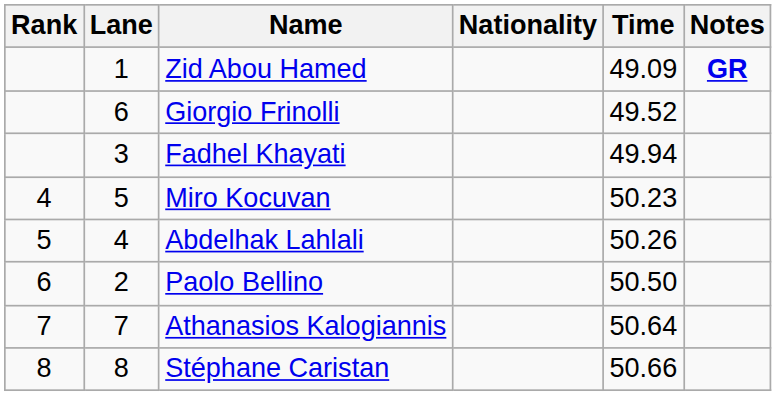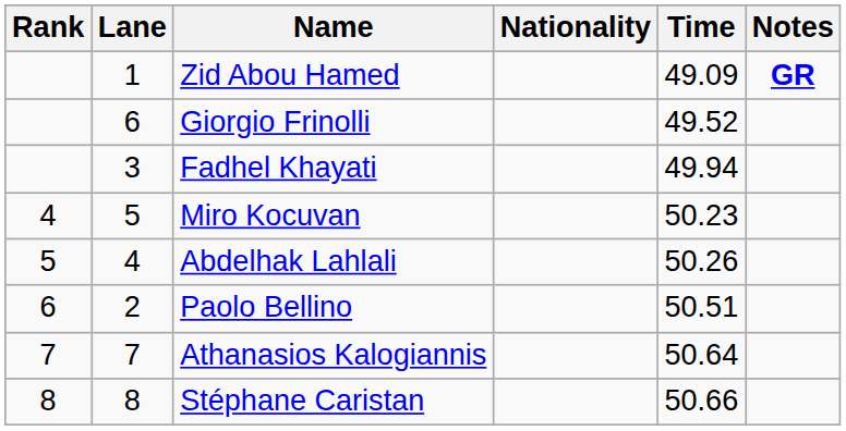Paolo Bellino | Time: 50.50 -> 50.51
